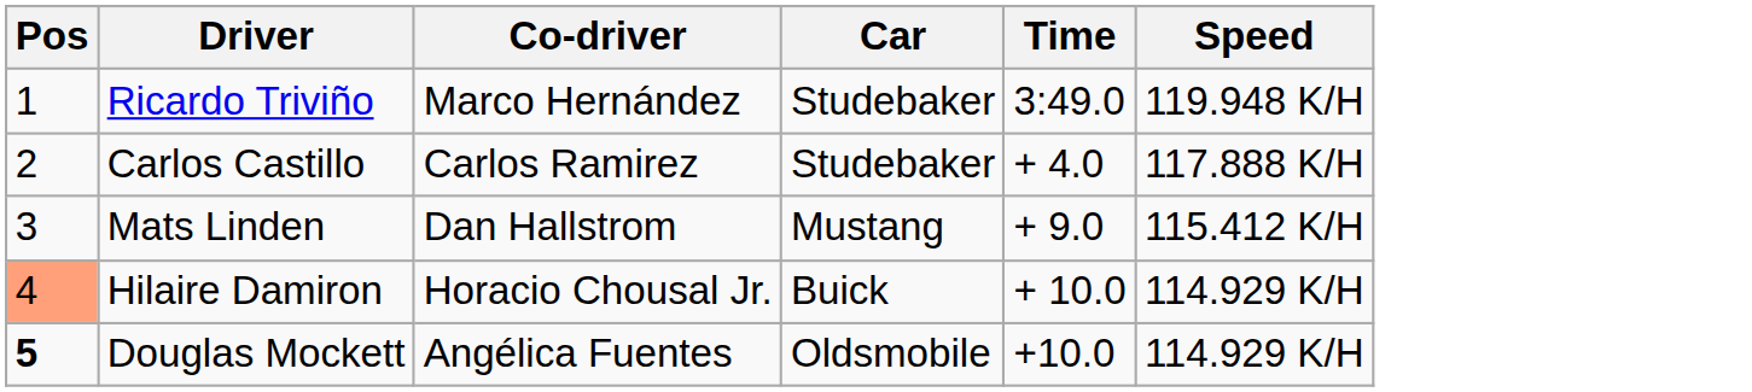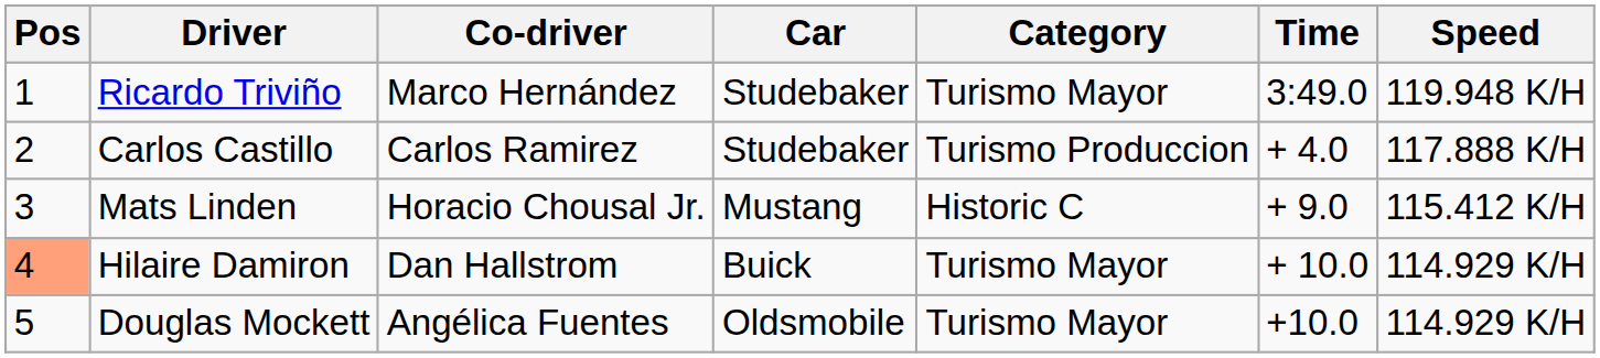+ column: Category | Turismo Mayor | Turismo Produccion | Historic C | Turismo Mayor | Turismo Mayor
Mats Linden | Co-driver: Dan Hallstrom -> Horacio Chousal Jr.
Hilaire Damiron | Co-driver: Horacio Chousal Jr. -> Dan Hallstrom
Douglas Mockett | Pos: bold -> normal
